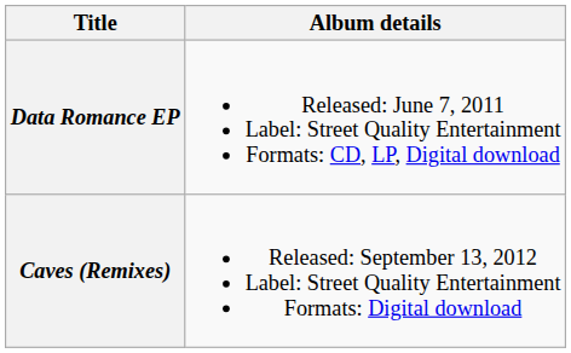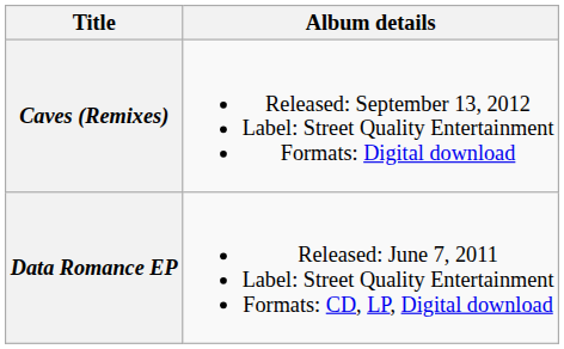rows swapped: Data Romance EP <-> Caves (Remixes)
